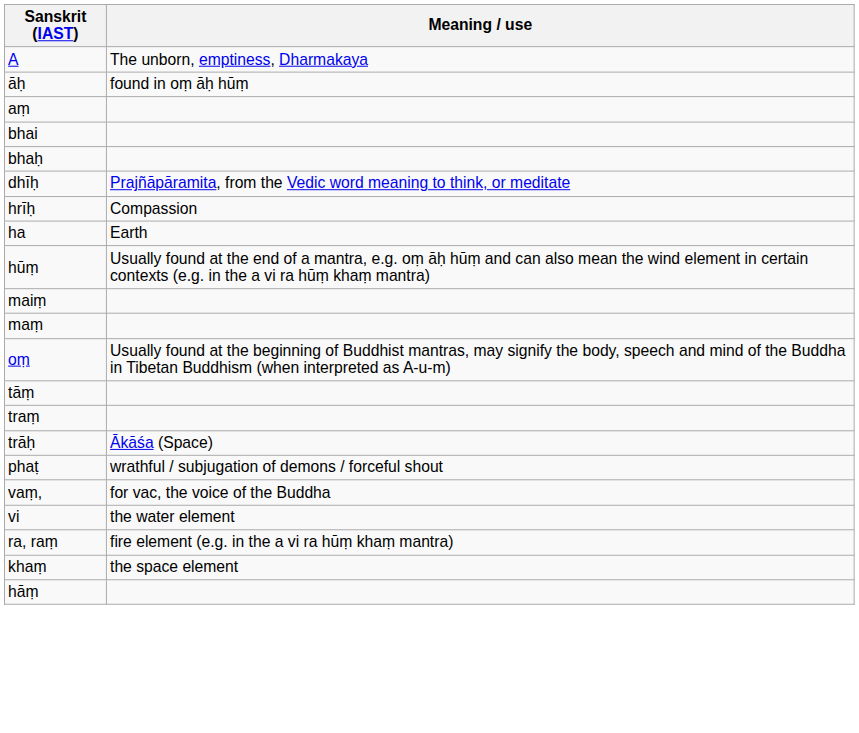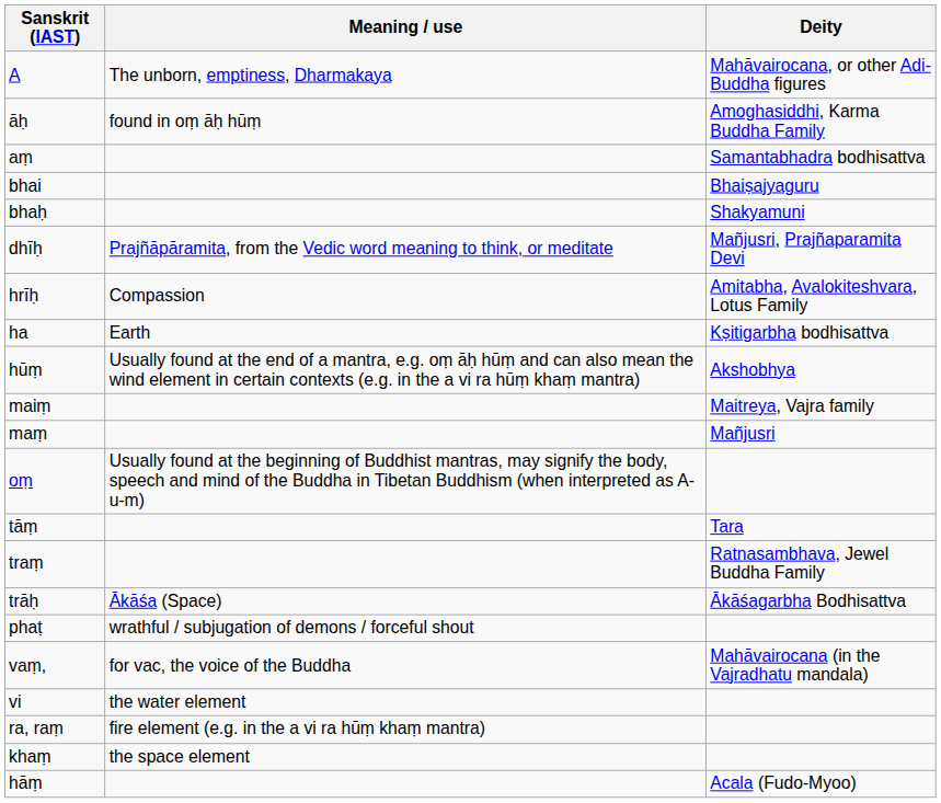+ column: Deity | Mahāvairocana, or other Adi-Buddha figures | Amoghasiddhi, Karma Buddha Family | Samantabhadra bodhisattva | Bhaiṣajyaguru | Shakyamuni | Mañjusri, Prajñaparamita Devi | Amitabha, Avalokiteshvara, Lotus Family | Kṣitigarbha bodhisattva | Akshobhya | Maitreya, Vajra family | Mañjusri | Tara | Ratnasambhava, Jewel Buddha Family | Ākāśagarbha Bodhisattva | Mahāvairocana (in the Vajradhatu mandala) | Acala (Fudo-Myoo)
